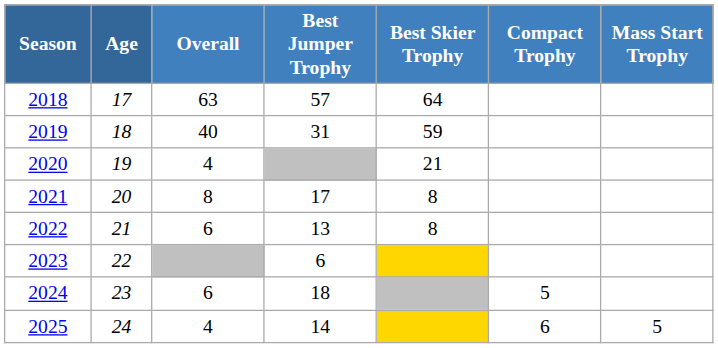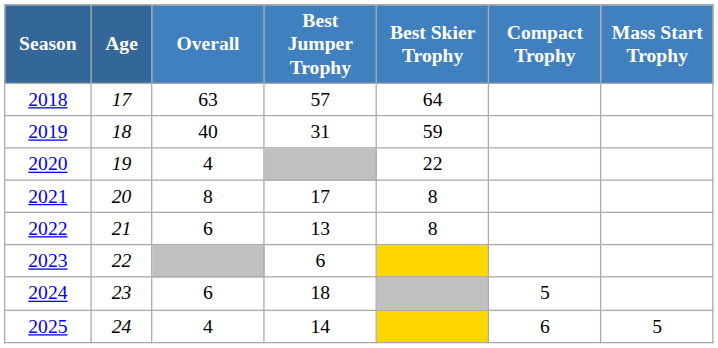2020 | Best Skier Trophy: 21 -> 22
